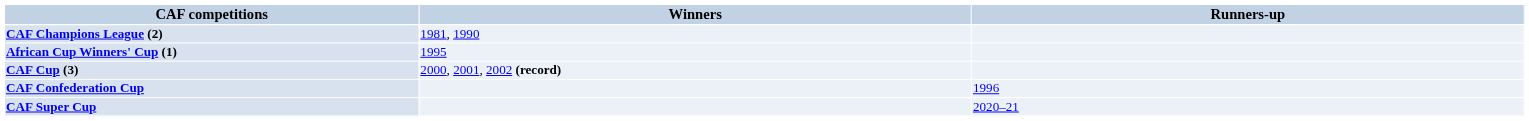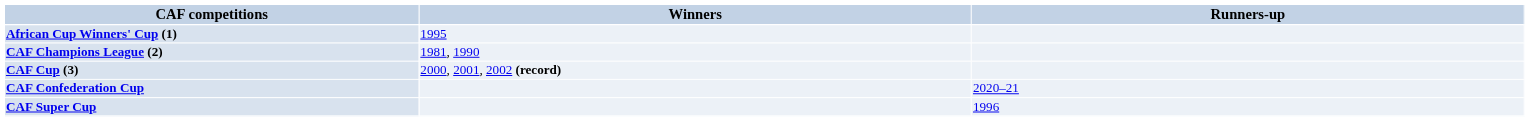rows swapped: CAF Champions League (2) <-> African Cup Winners' Cup (1)
CAF Confederation Cup | Runners-up: 1996 -> 2020–21
CAF Super Cup | Runners-up: 2020–21 -> 1996
